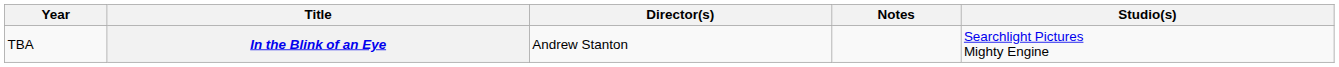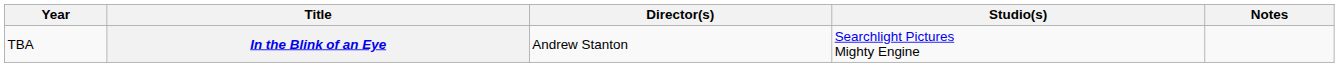columns swapped: Studio(s) <-> Notes
